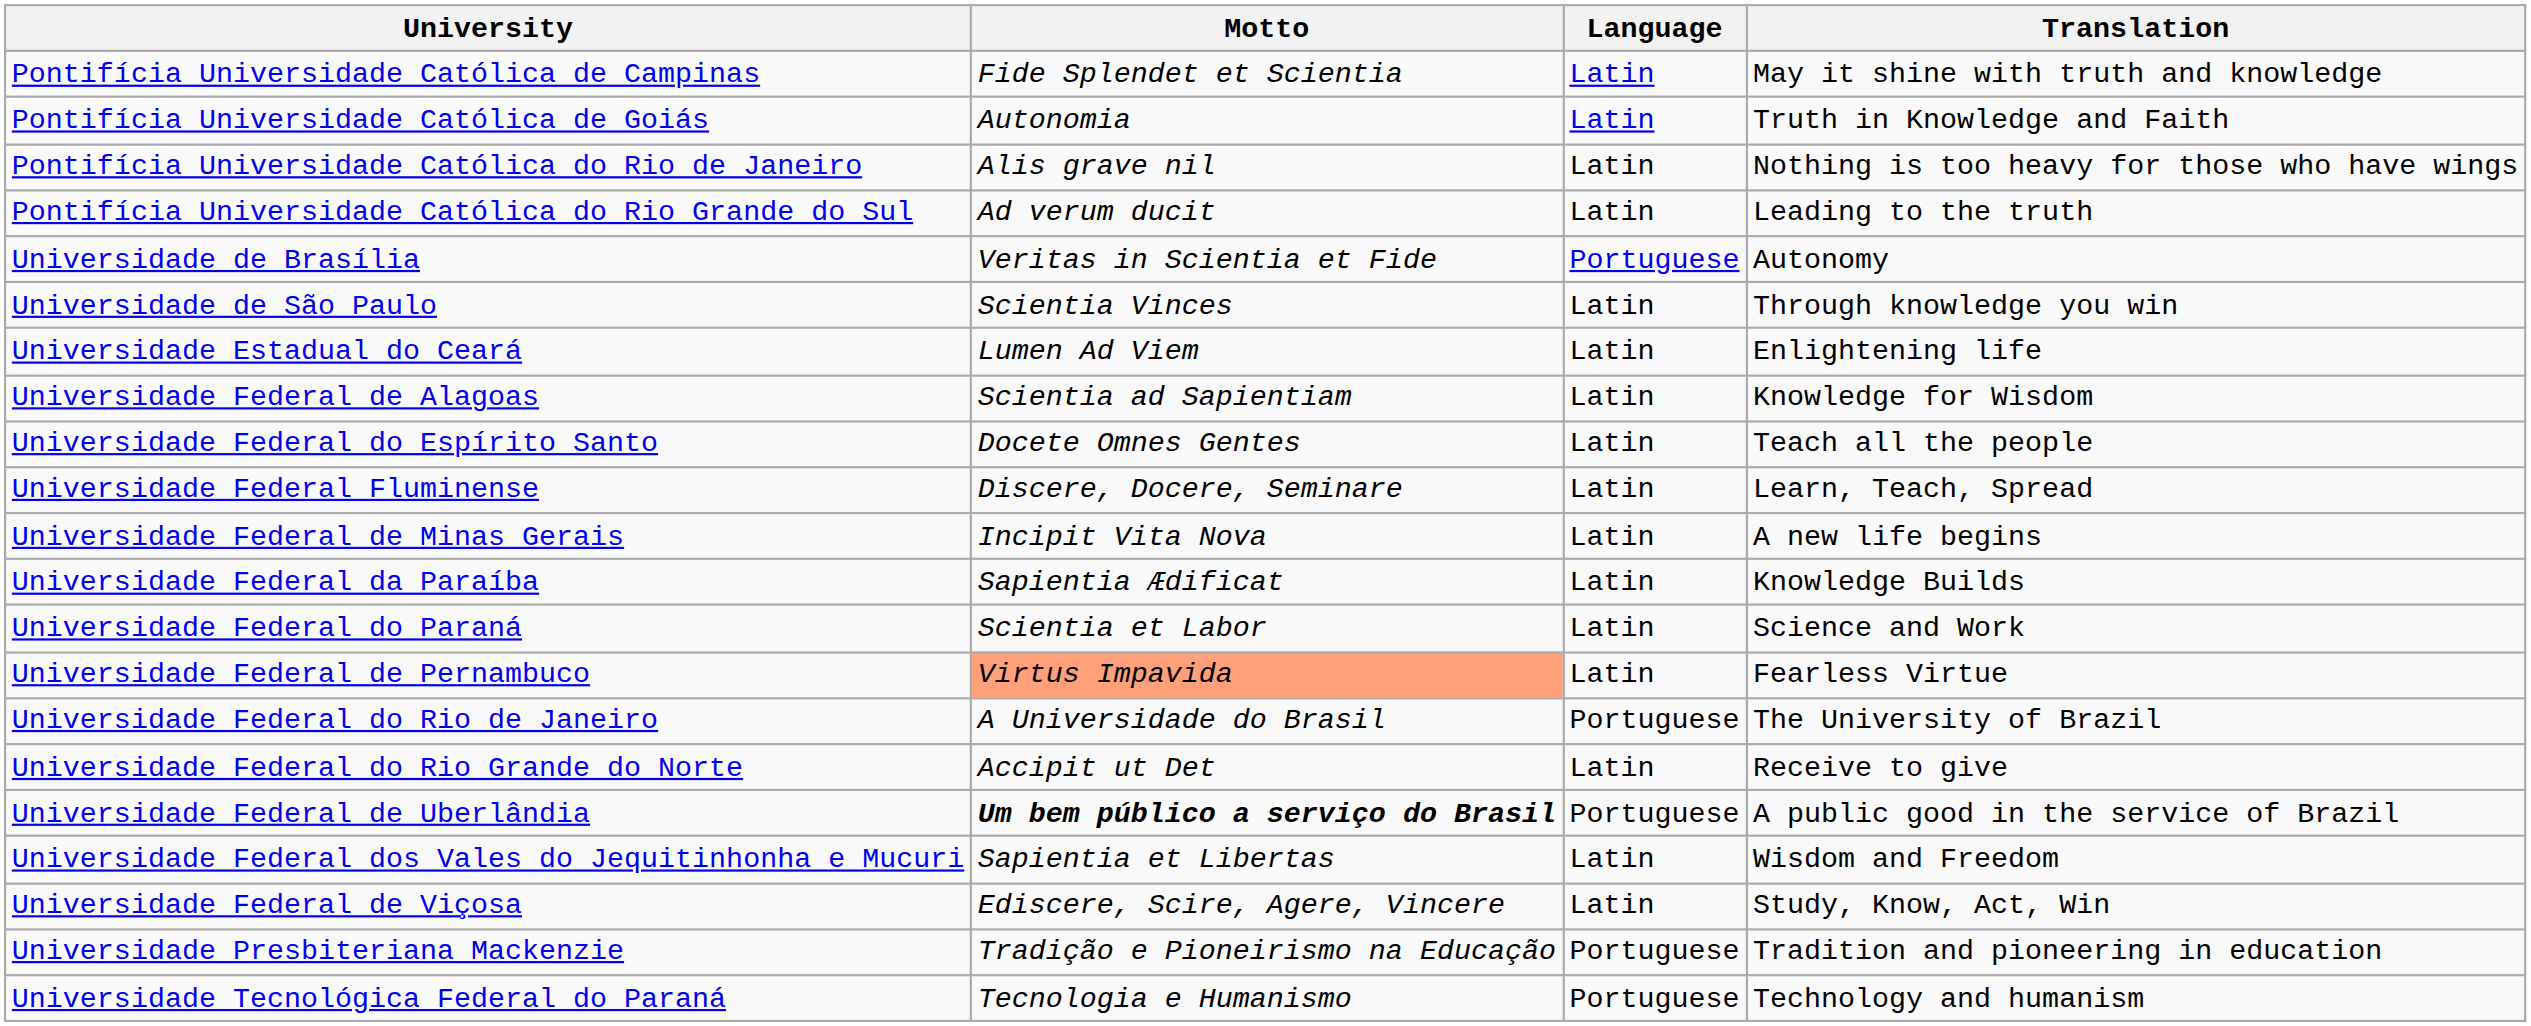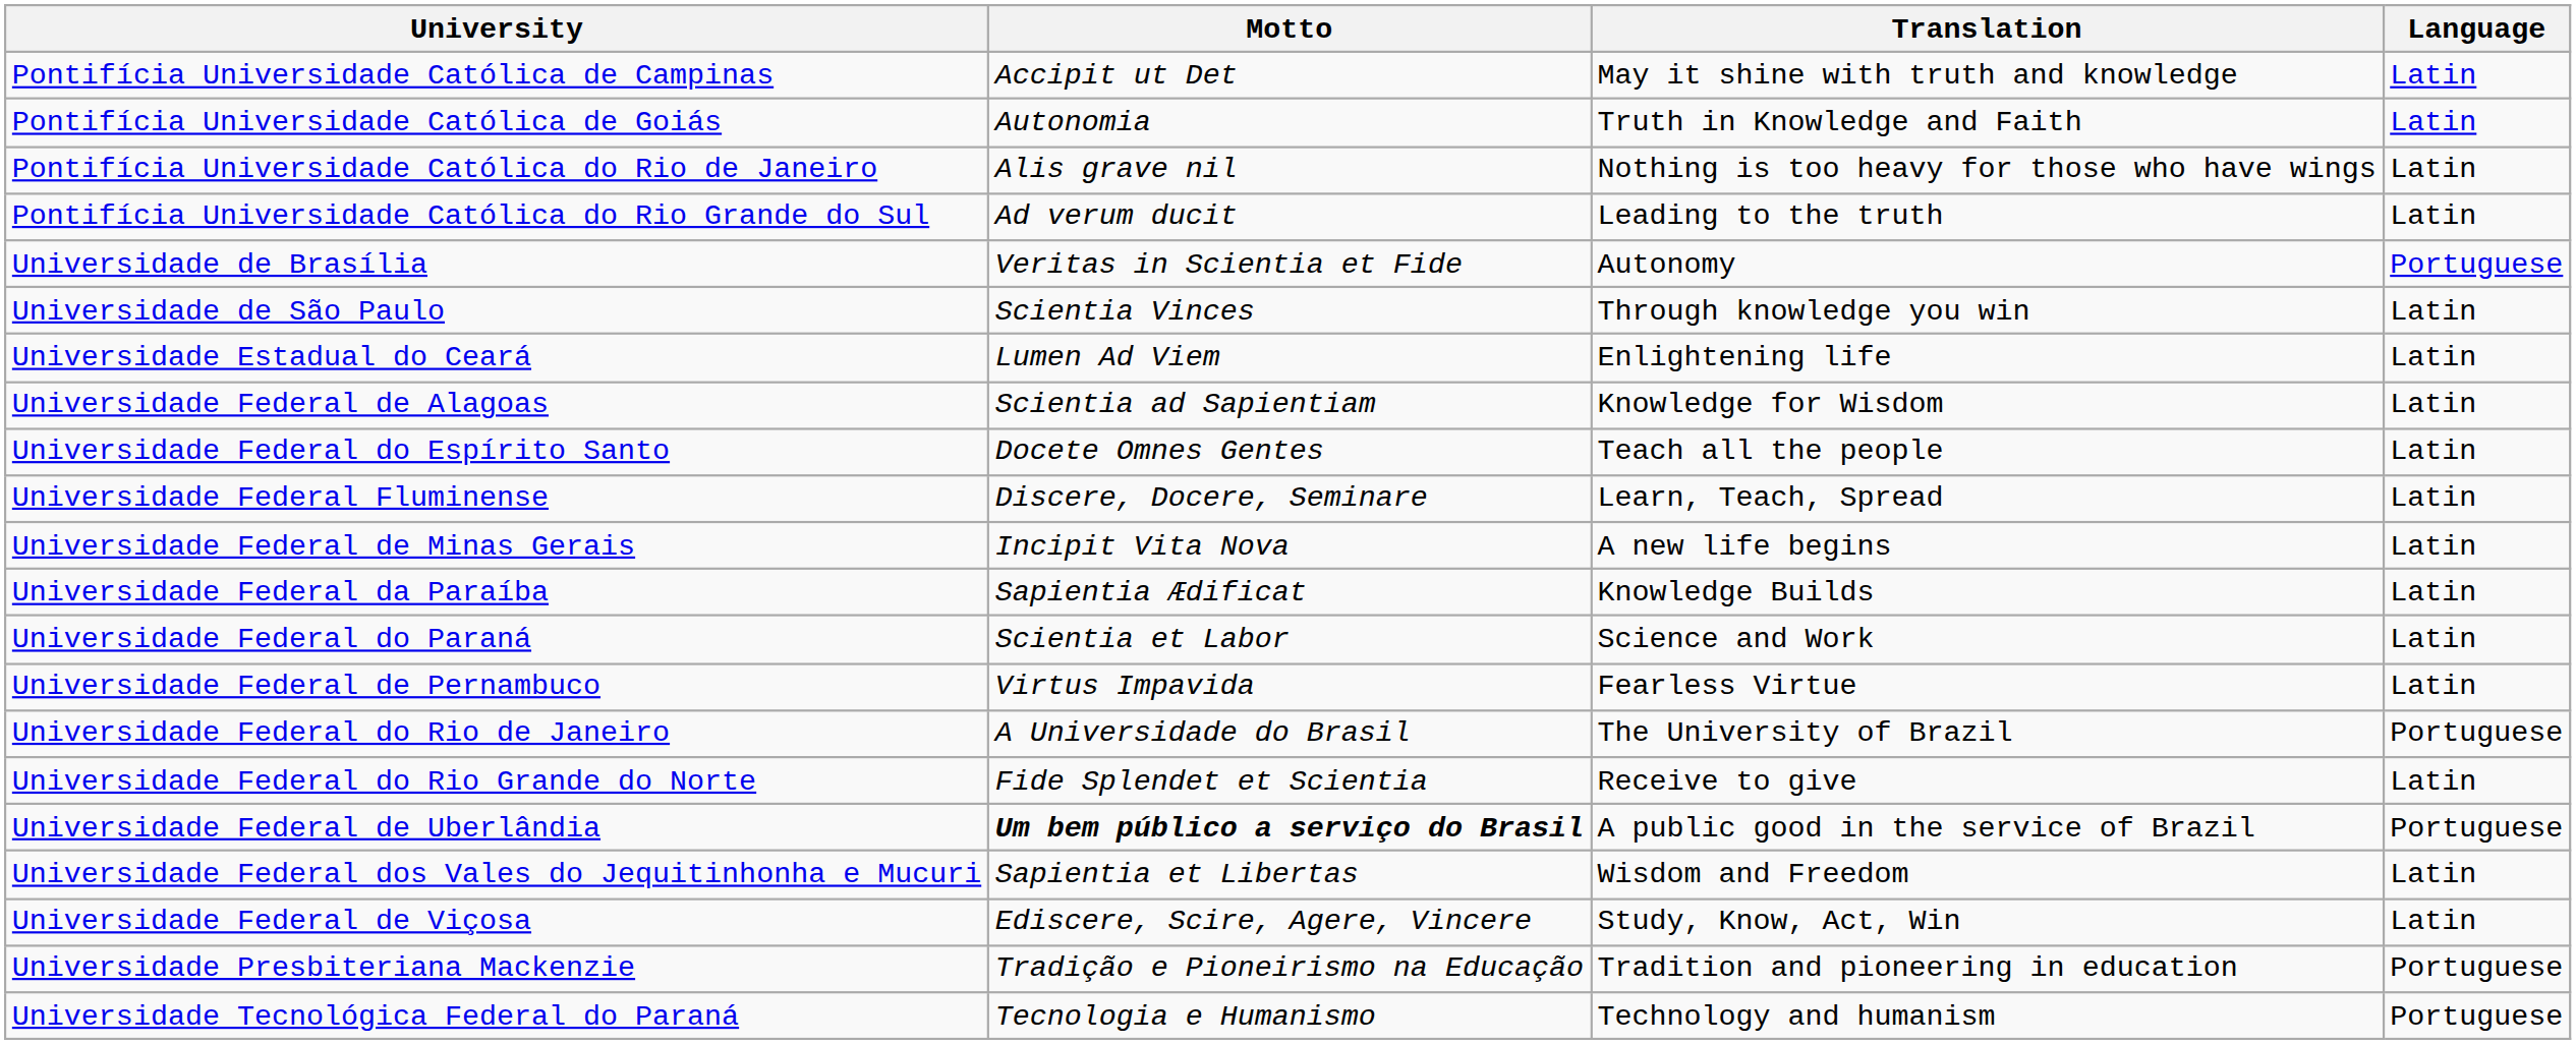columns swapped: Language <-> Translation
Pontifícia Universidade Católica de Campinas | Motto: Fide Splendet et Scientia -> Accipit ut Det
Universidade Federal de Pernambuco | Motto: lightsalmon background -> no background
Universidade Federal do Rio Grande do Norte | Motto: Accipit ut Det -> Fide Splendet et Scientia
